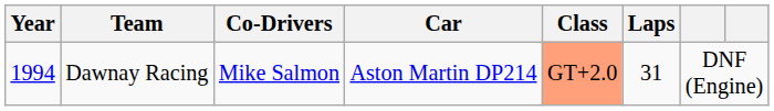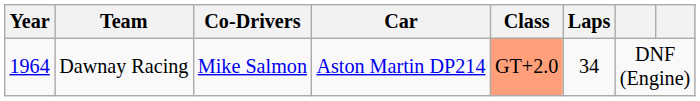Dawnay Racing | Year: 1994 -> 1964
Dawnay Racing | Laps: 31 -> 34
